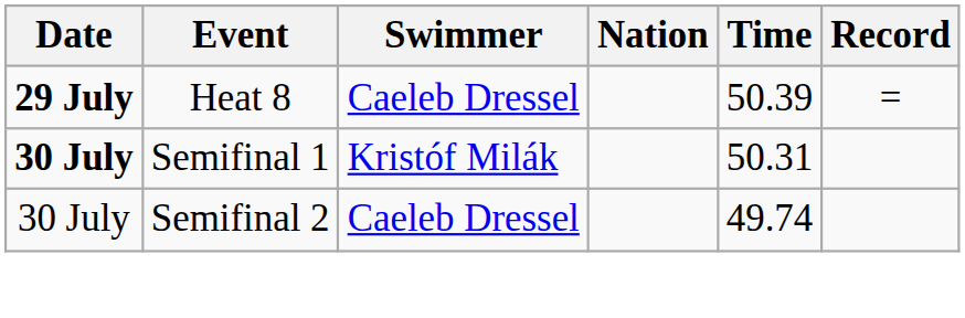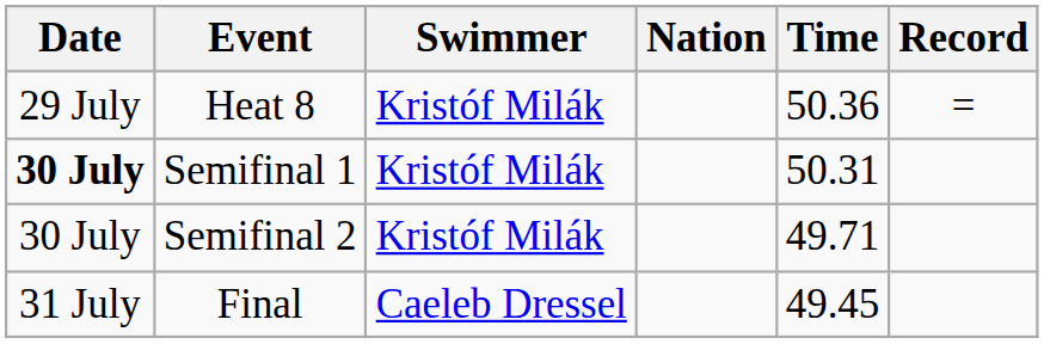Heat 8 | Date: bold -> normal
Heat 8 | Swimmer: Caeleb Dressel -> Kristóf Milák
Heat 8 | Time: 50.39 -> 50.36
Semifinal 2 | Swimmer: Caeleb Dressel -> Kristóf Milák
Semifinal 2 | Time: 49.74 -> 49.71
+ row: 31 July | Final | Caeleb Dressel | 49.45
